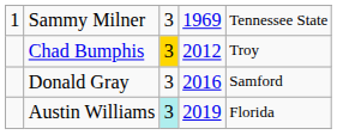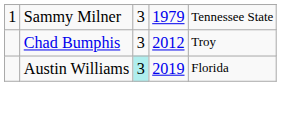Sammy Milner | column 4: 1969 -> 1979
Chad Bumphis | column 3: gold background -> no background
- row: Donald Gray | 3 | 2016 | Samford
